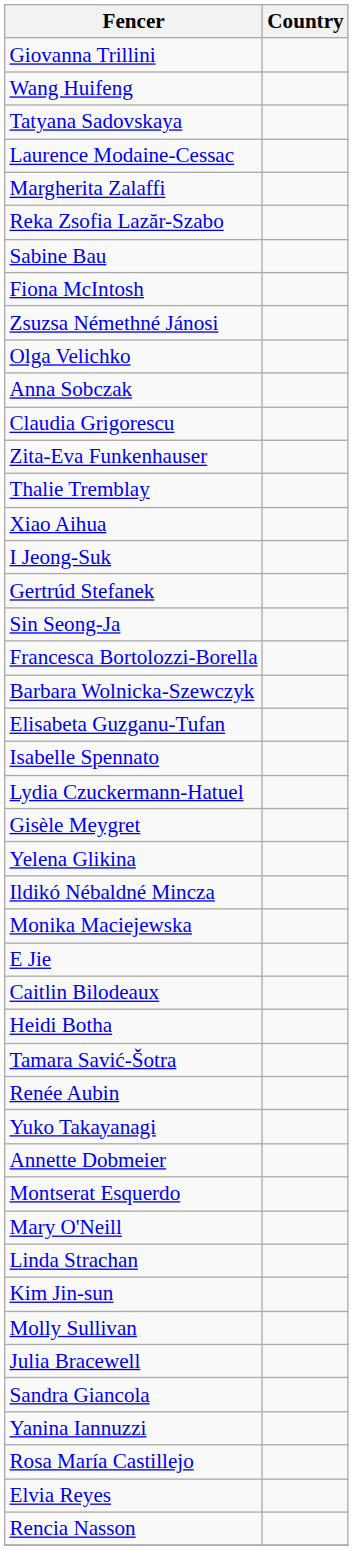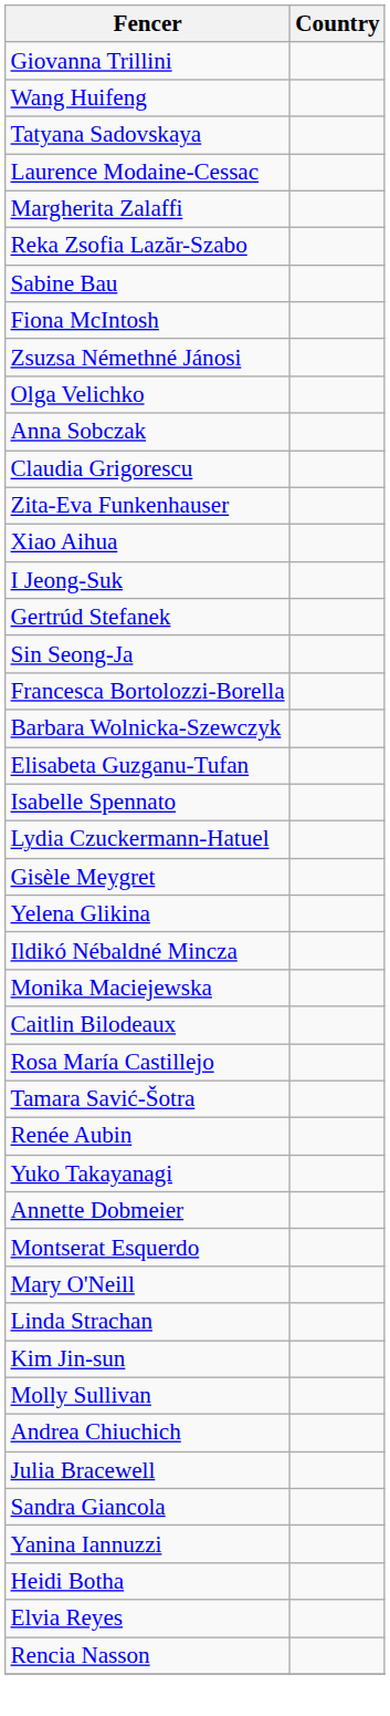- row: Thalie Tremblay
- row: E Jie
rows swapped: Rosa María Castillejo <-> Heidi Botha
+ row: Andrea Chiuchich
